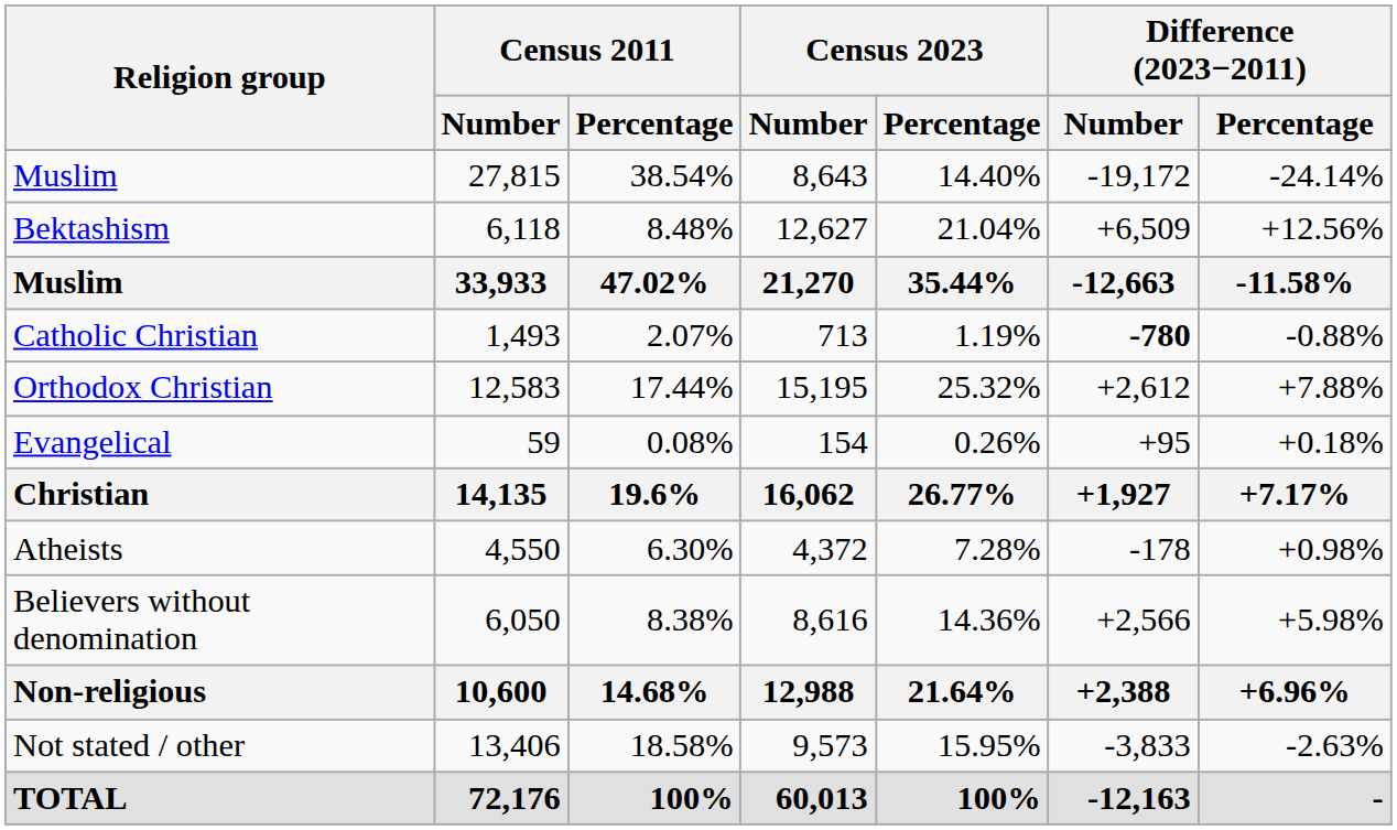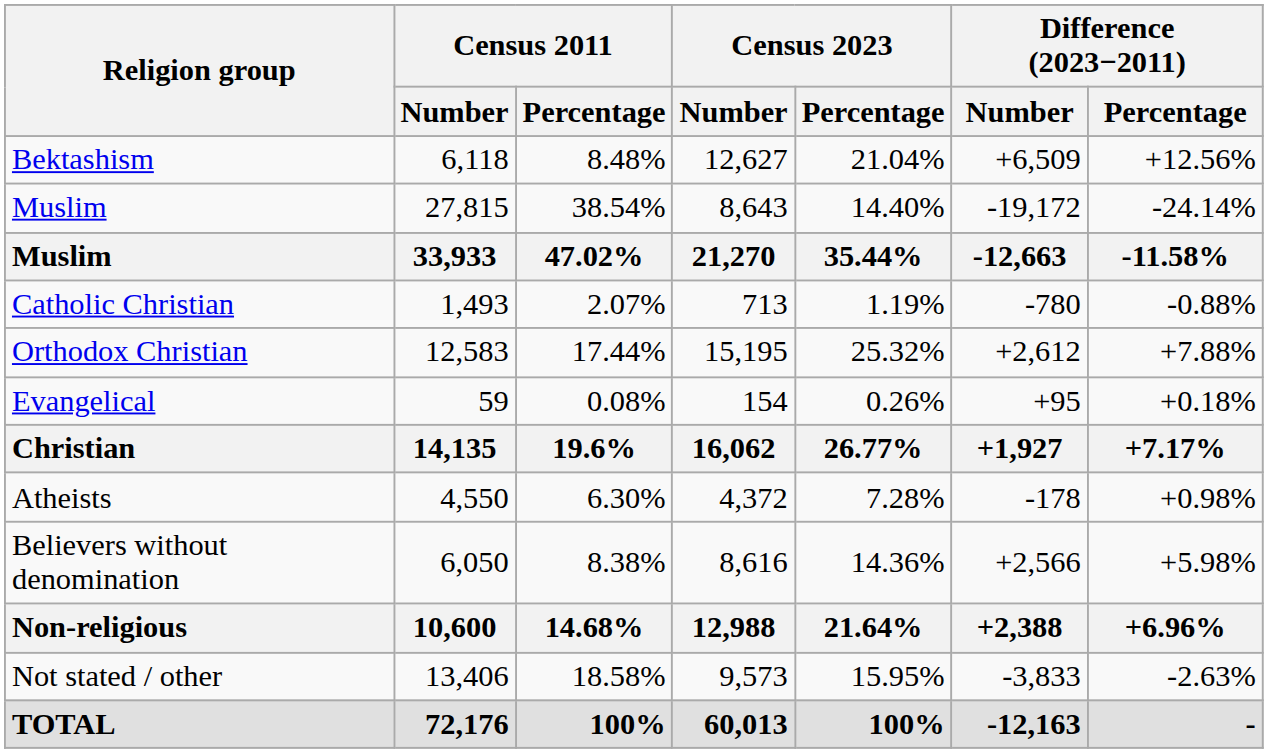rows swapped: Muslim / 27,815 <-> Bektashism
Catholic Christian | Difference (2023−2011) / Number: bold -> normal
